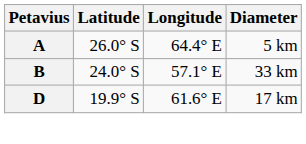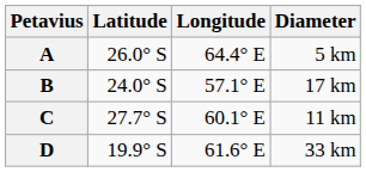B | Diameter: 33 km -> 17 km
+ row: C | 27.7° S | 60.1° E | 11 km
D | Diameter: 17 km -> 33 km
